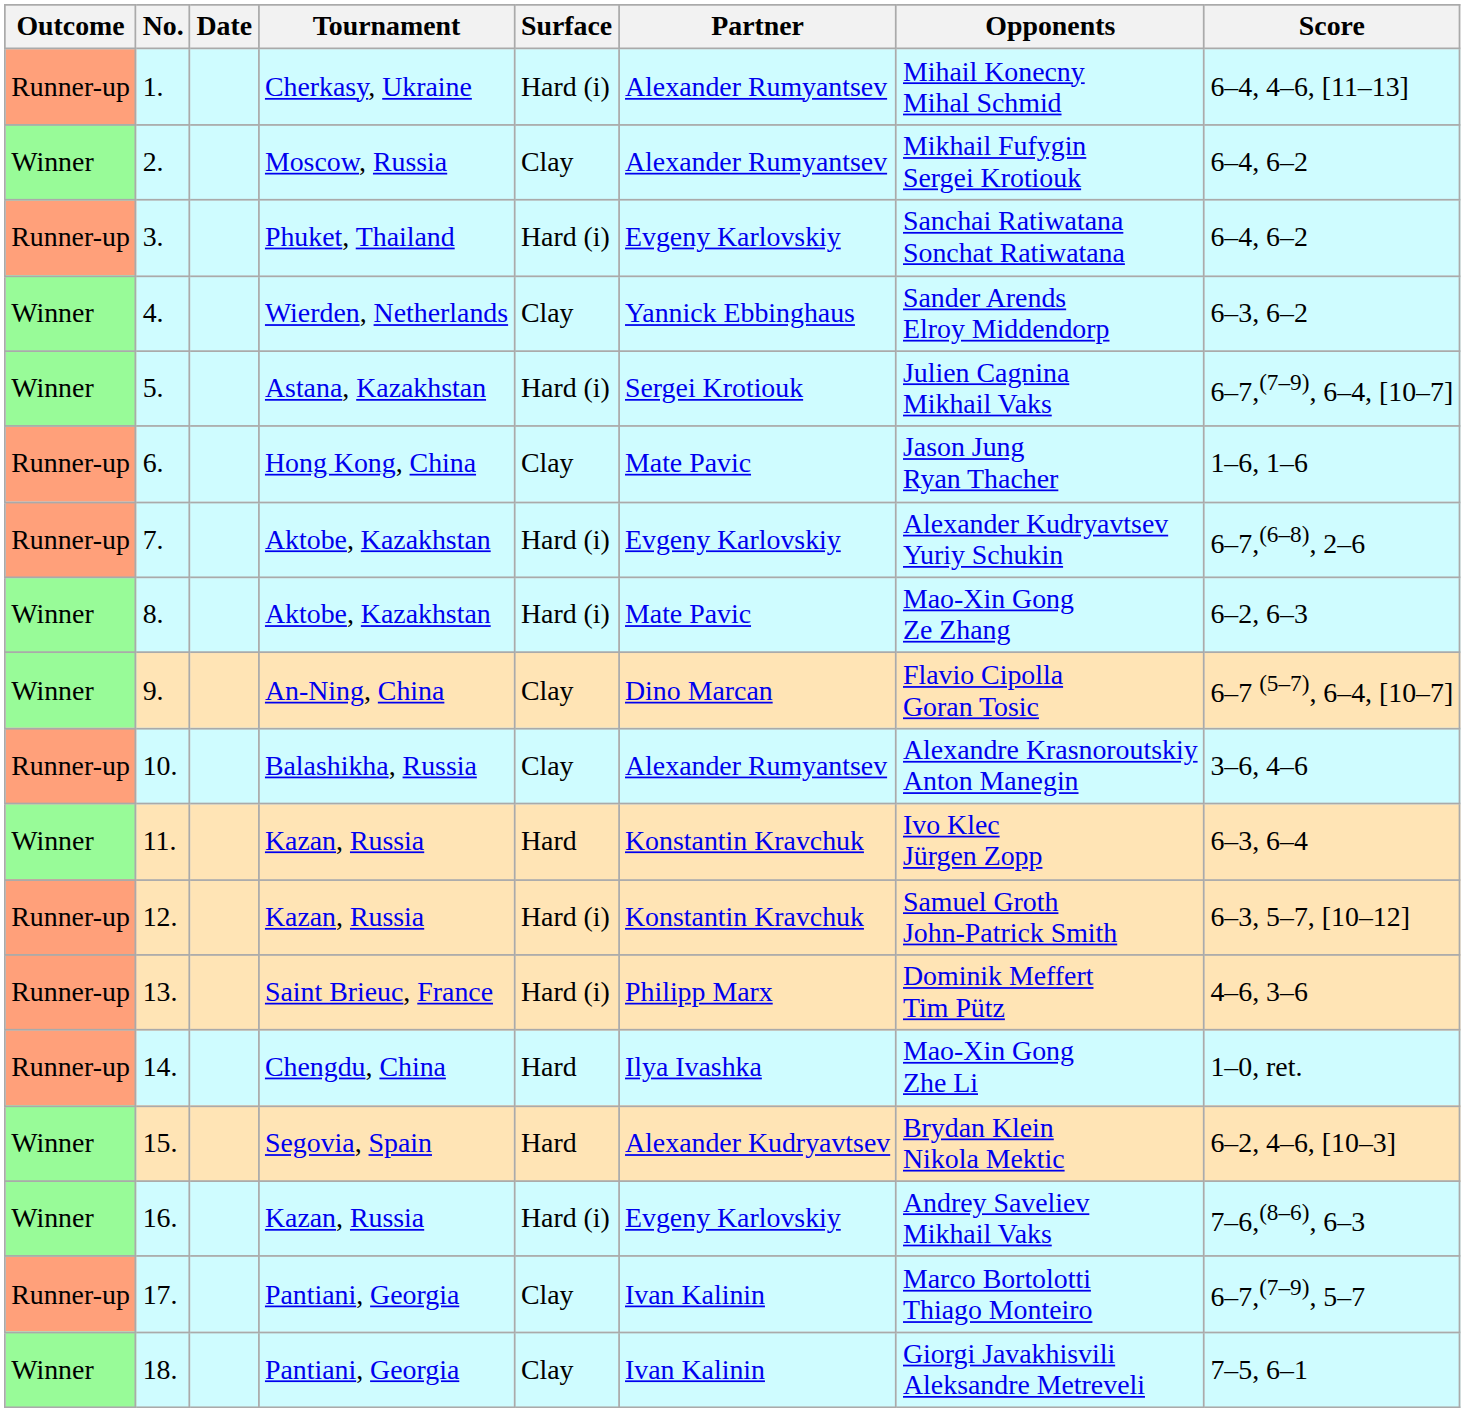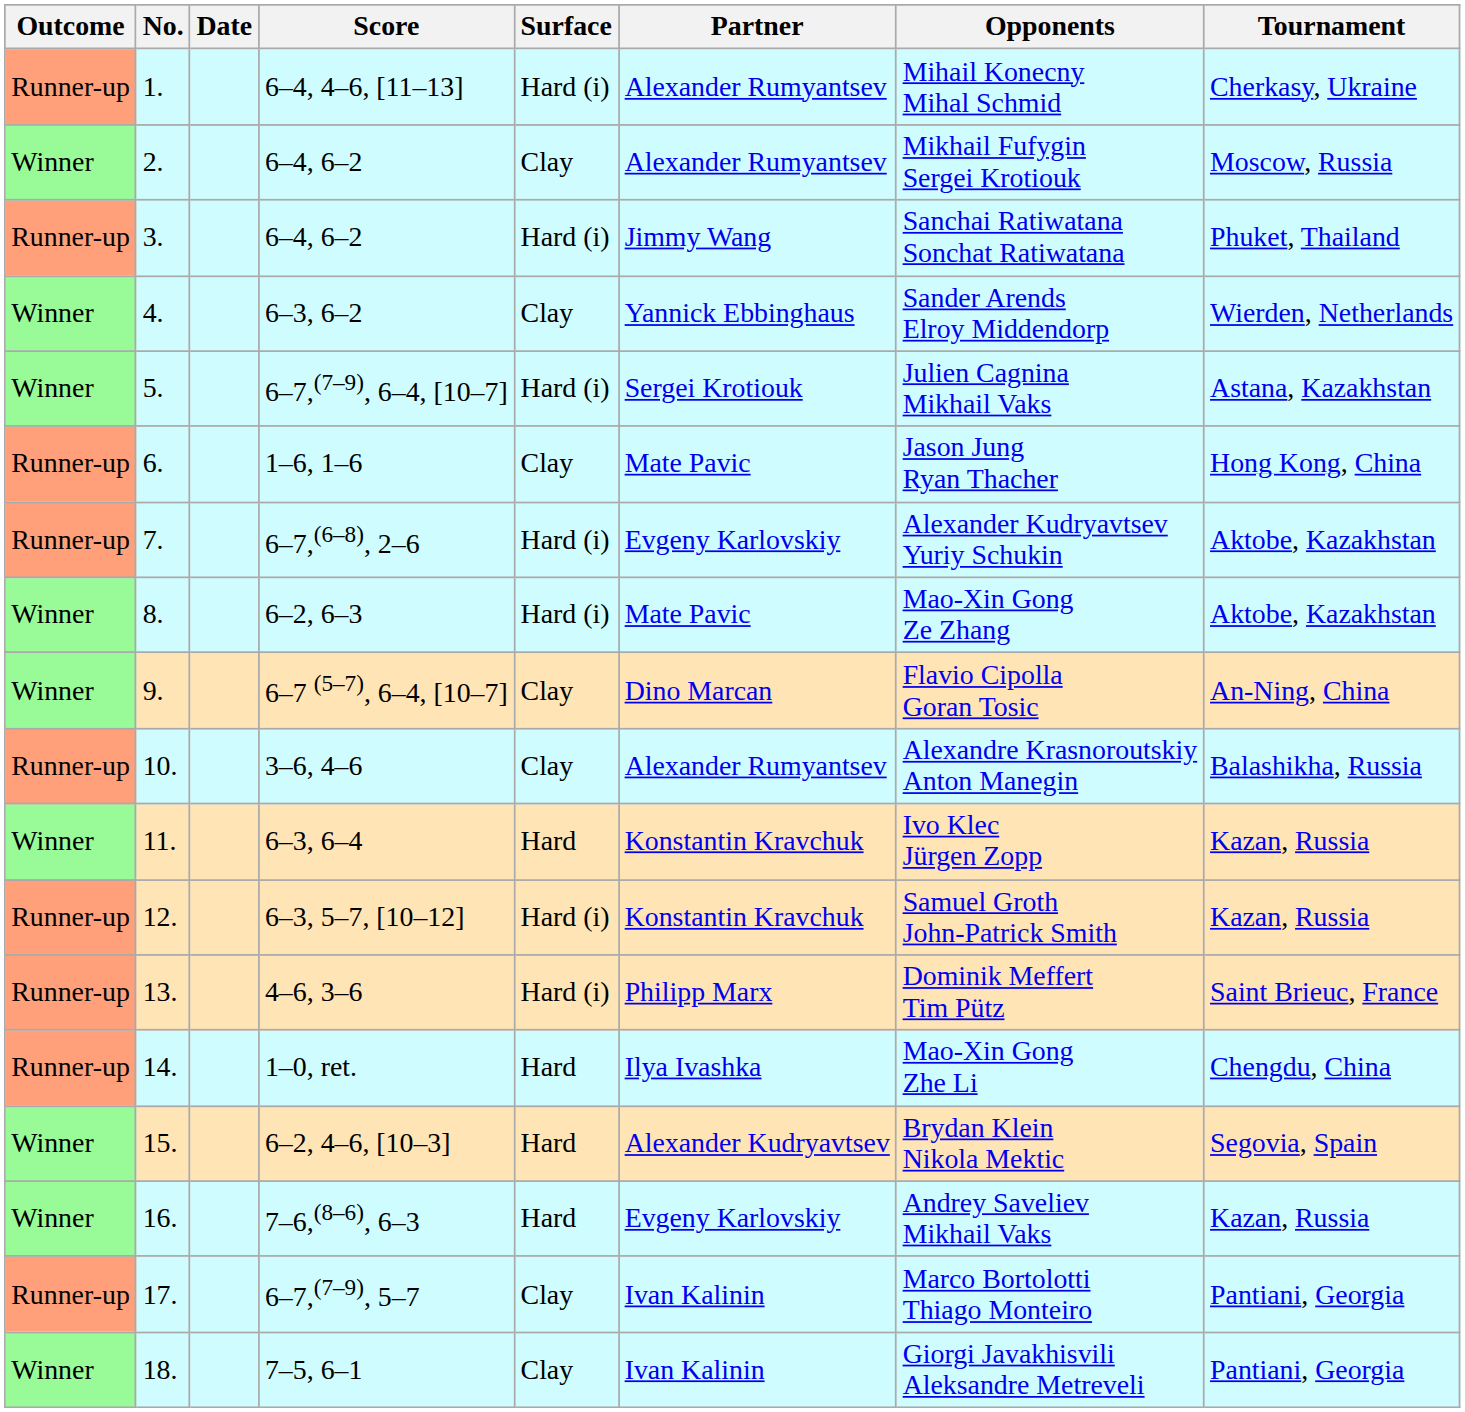columns swapped: Tournament <-> Score
3. | Partner: Evgeny Karlovskiy -> Jimmy Wang
16. | Surface: Hard (i) -> Hard
